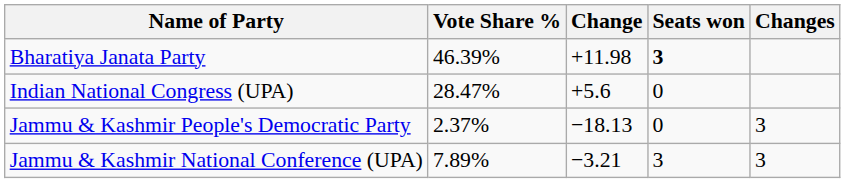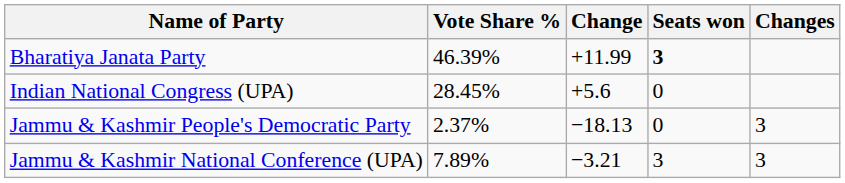Bharatiya Janata Party | Change: +11.98 -> +11.99
Indian National Congress (UPA) | Vote Share %: 28.47% -> 28.45%
